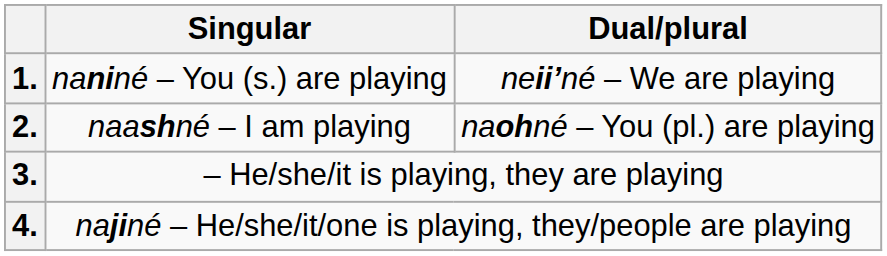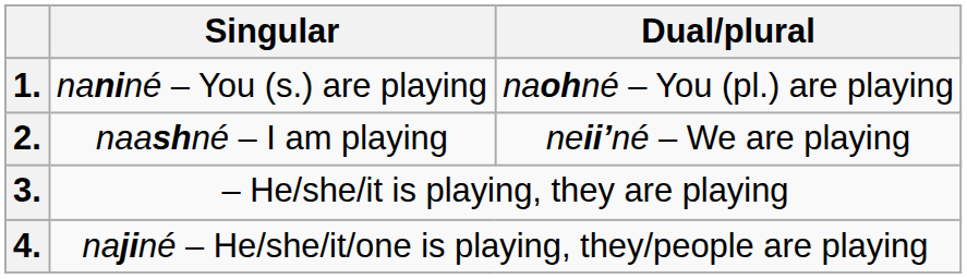1. | Dual/plural: neiiʼné – We are playing -> naohné – You (pl.) are playing
2. | Dual/plural: naohné – You (pl.) are playing -> neiiʼné – We are playing
